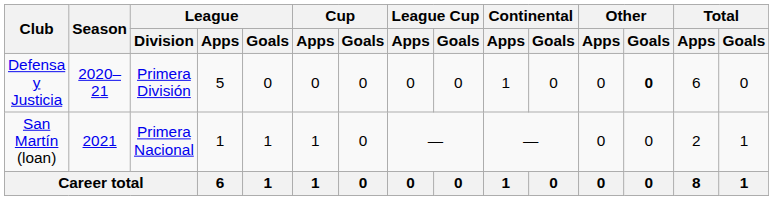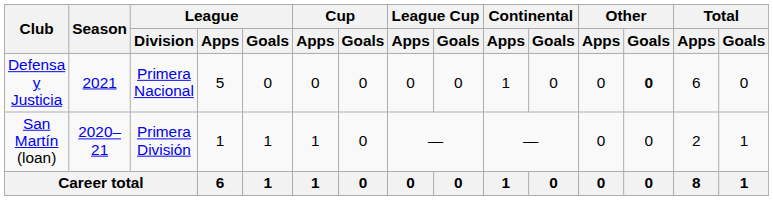Defensa y Justicia | Season: 2020–21 -> 2021
Defensa y Justicia | League / Division: Primera División -> Primera Nacional
San Martín (loan) | Season: 2021 -> 2020–21
San Martín (loan) | League / Division: Primera Nacional -> Primera División
